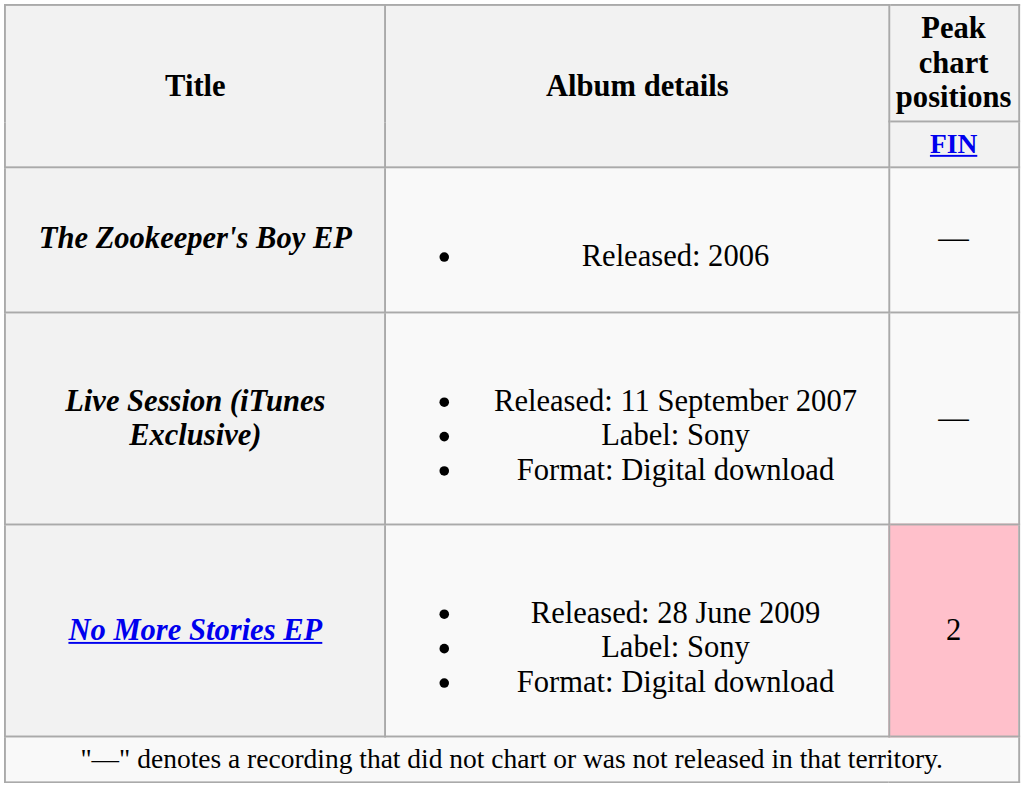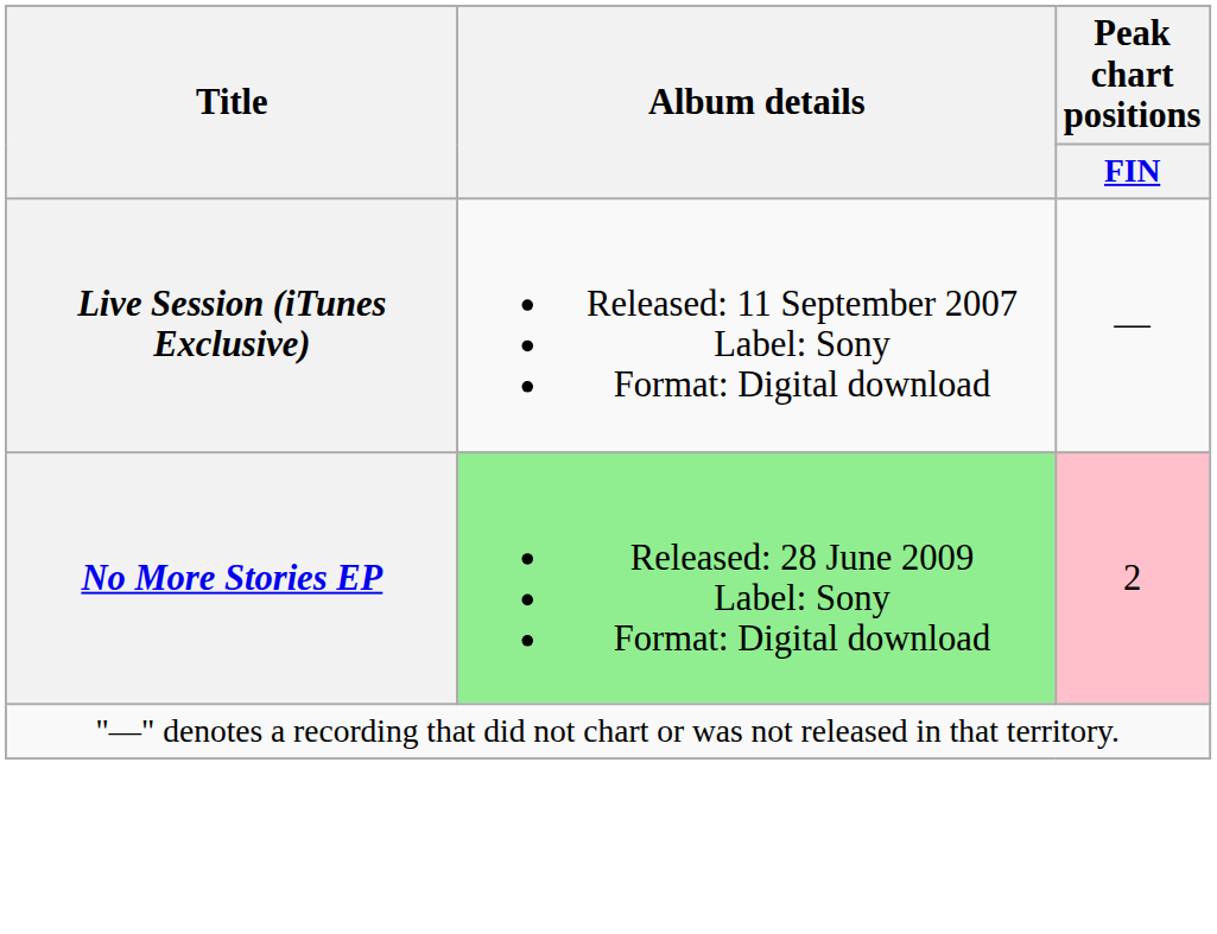- row: The Zookeeper's Boy EP | Released: 2006 | —
No More Stories EP | Album details: no background -> lightgreen background
